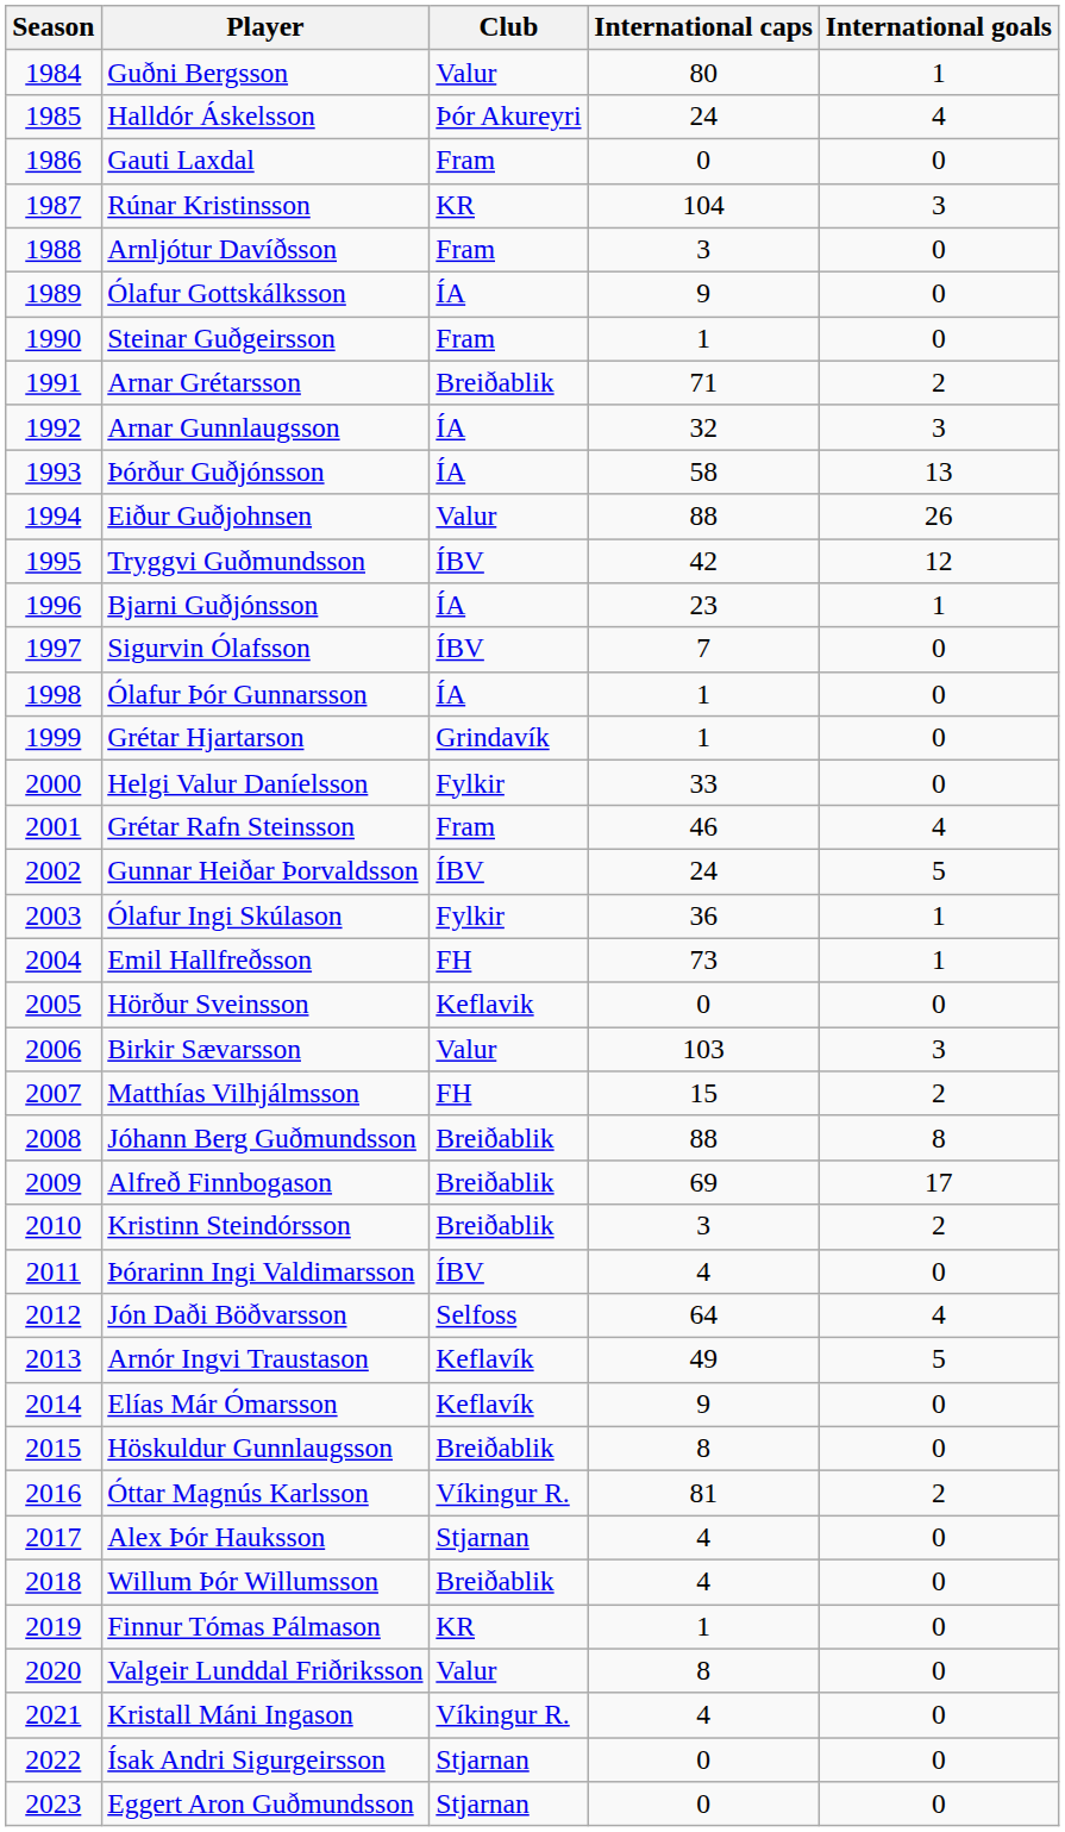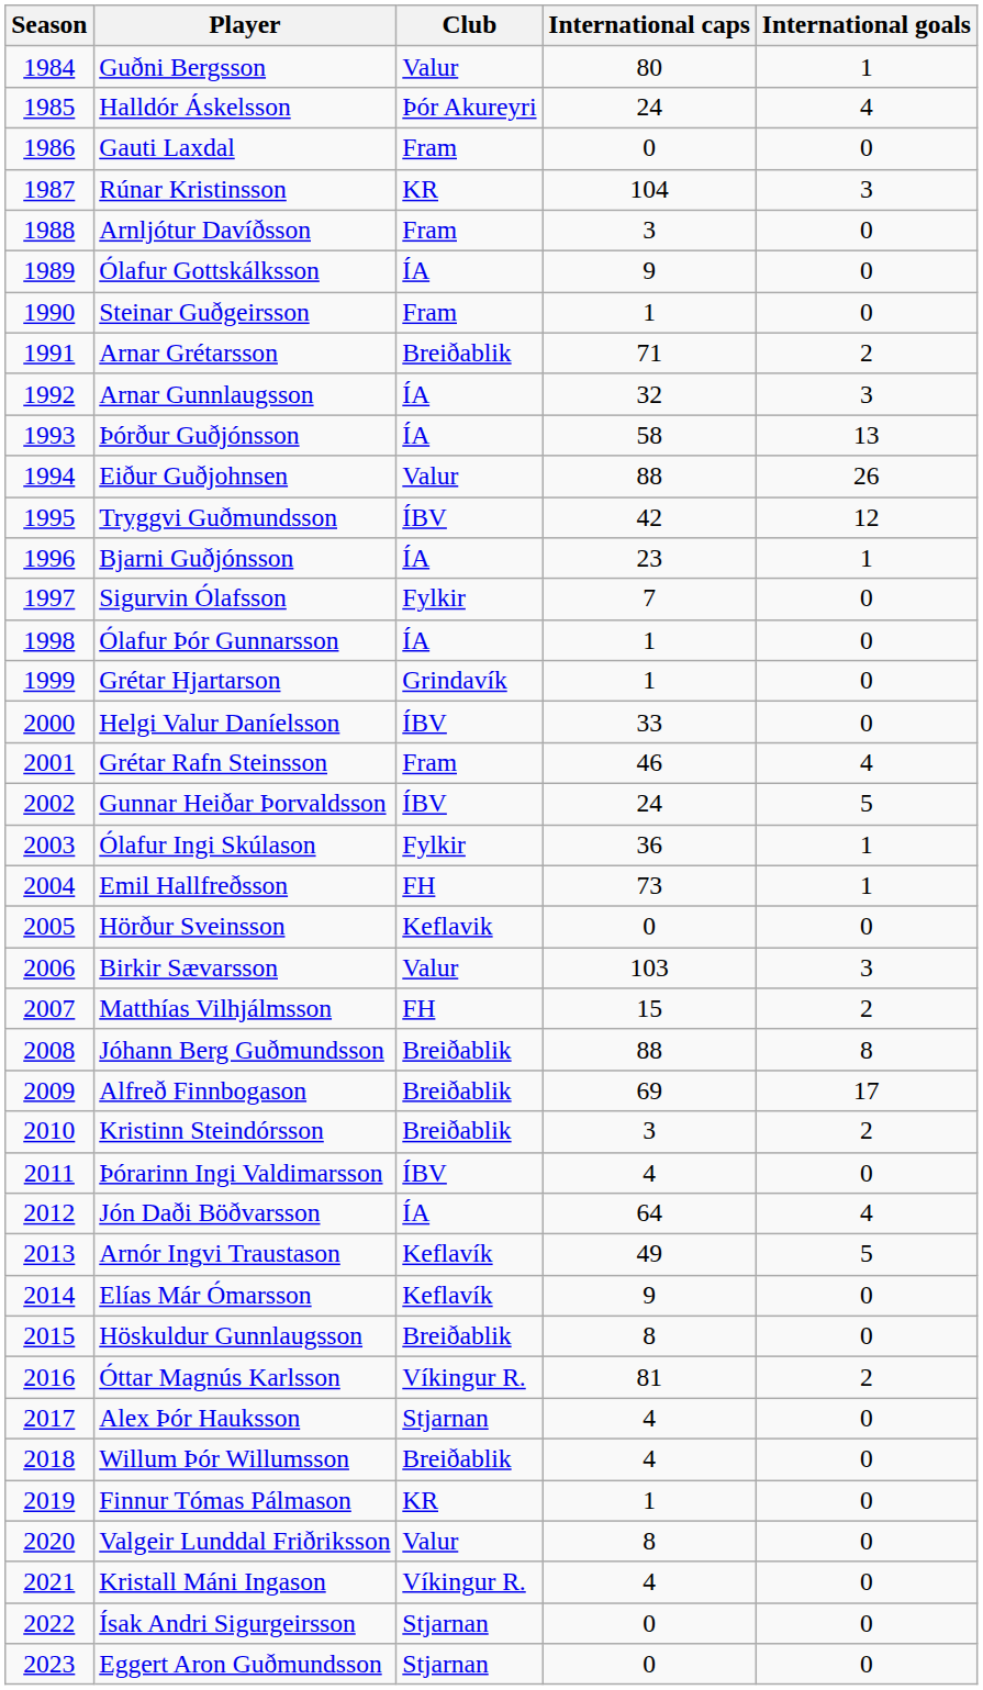Sigurvin Ólafsson | Club: ÍBV -> Fylkir
Helgi Valur Daníelsson | Club: Fylkir -> ÍBV
Jón Daði Böðvarsson | Club: Selfoss -> ÍA
